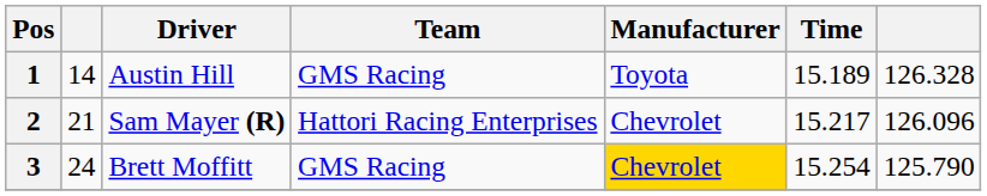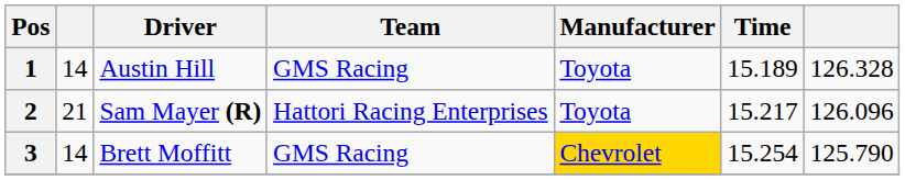2 | Manufacturer: Chevrolet -> Toyota
3 | column 2: 24 -> 14
